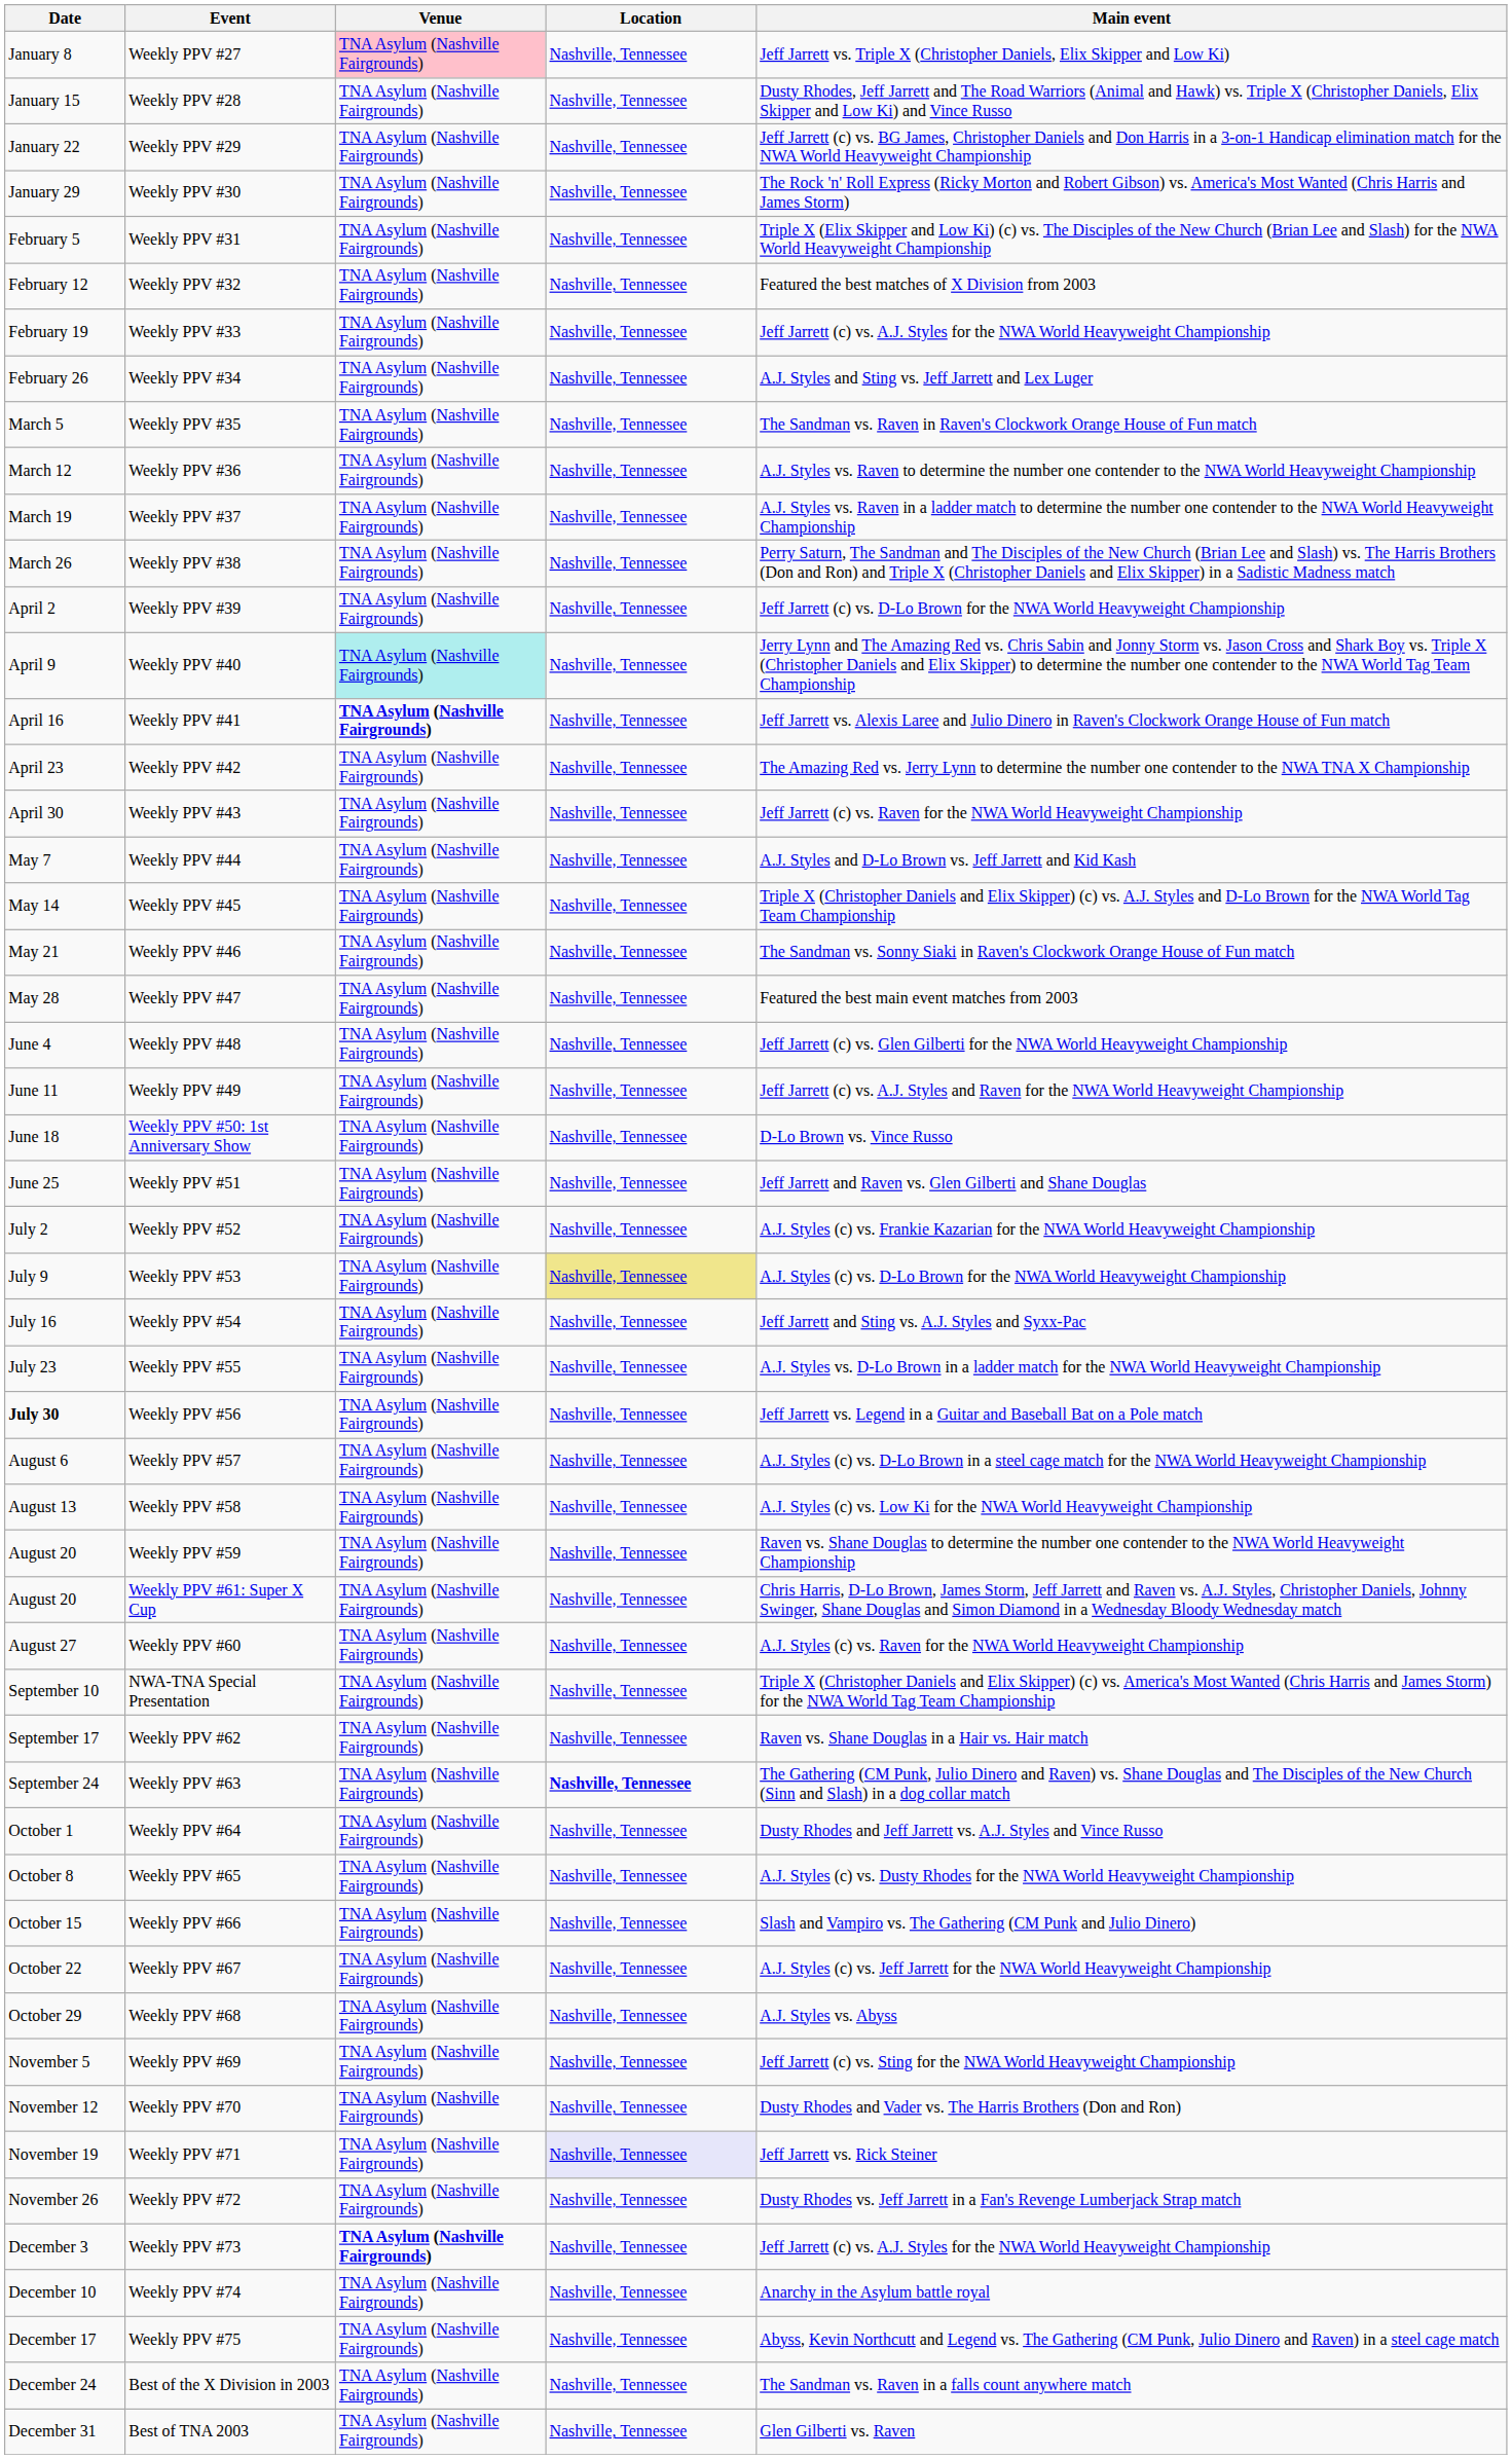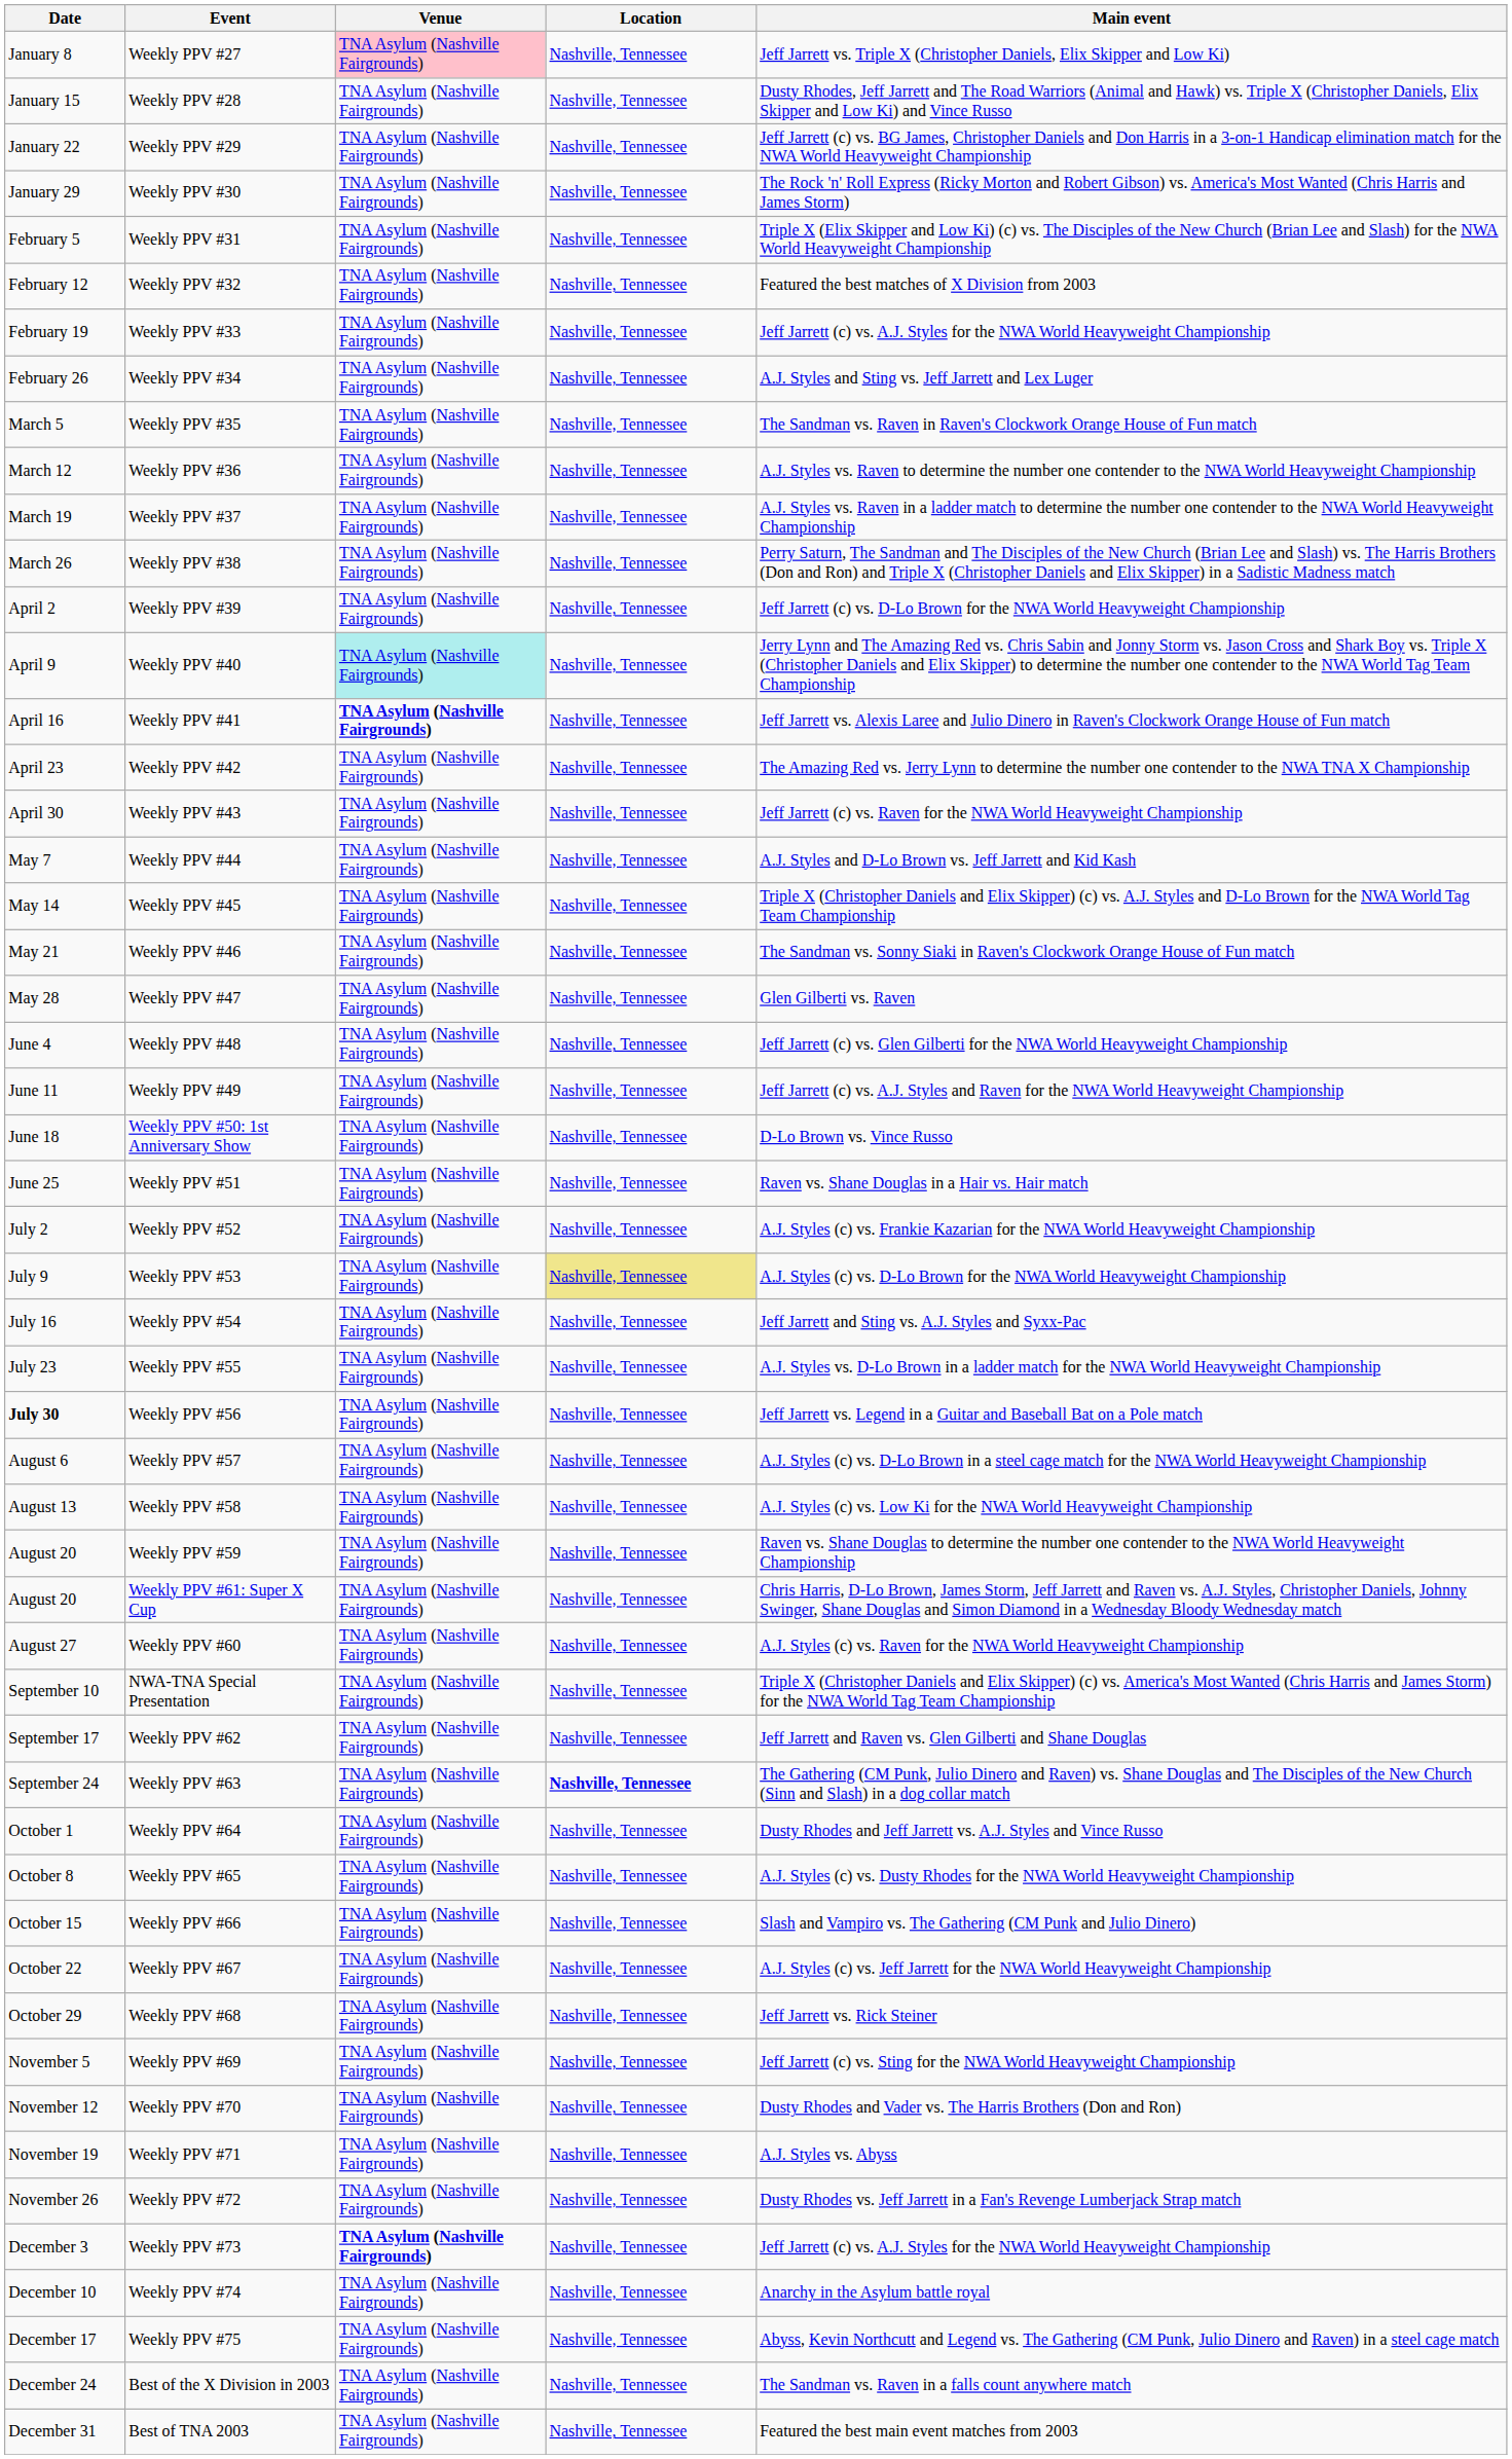Weekly PPV #47 | Main event: Featured the best main event matches from 2003 -> Glen Gilberti vs. Raven
Weekly PPV #51 | Main event: Jeff Jarrett and Raven vs. Glen Gilberti and Shane Douglas -> Raven vs. Shane Douglas in a Hair vs. Hair match
Weekly PPV #62 | Main event: Raven vs. Shane Douglas in a Hair vs. Hair match -> Jeff Jarrett and Raven vs. Glen Gilberti and Shane Douglas
Weekly PPV #68 | Main event: A.J. Styles vs. Abyss -> Jeff Jarrett vs. Rick Steiner
Weekly PPV #71 | Location: lavender background -> no background
Weekly PPV #71 | Main event: Jeff Jarrett vs. Rick Steiner -> A.J. Styles vs. Abyss
Best of TNA 2003 | Main event: Glen Gilberti vs. Raven -> Featured the best main event matches from 2003
